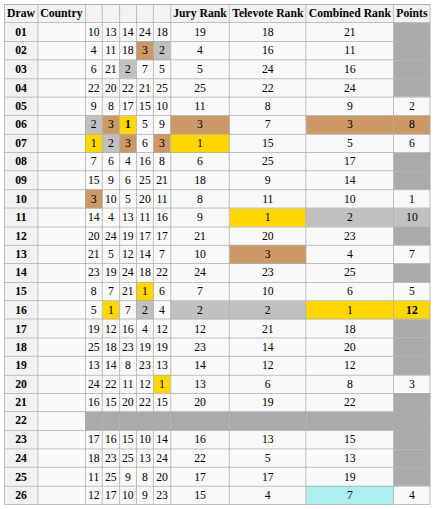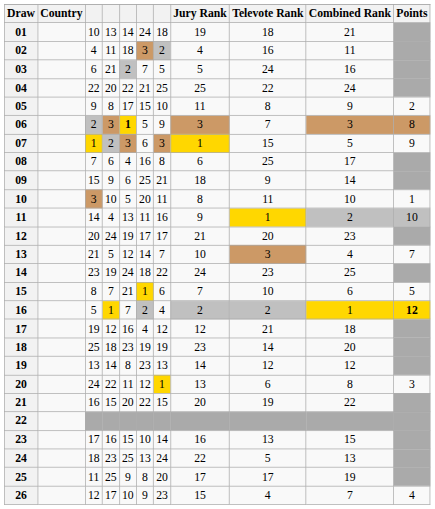07 | Points: 6 -> 9
26 | Combined Rank: paleturquoise background -> no background
